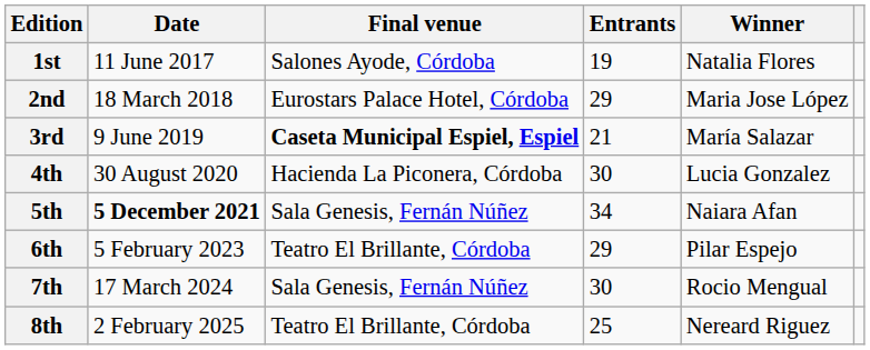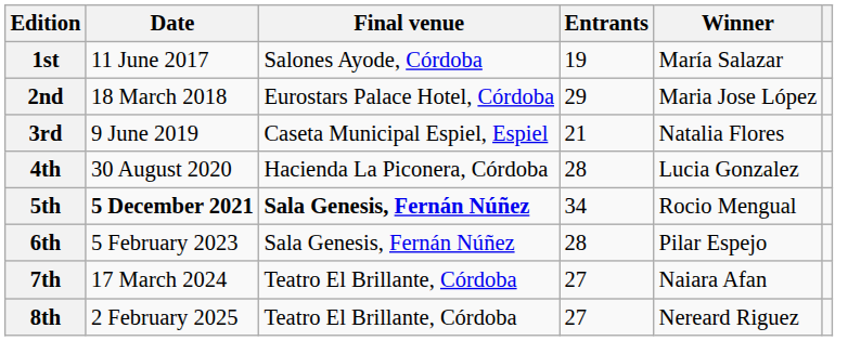1st | Winner: Natalia Flores -> María Salazar
3rd | Final venue: bold -> normal
3rd | Winner: María Salazar -> Natalia Flores
4th | Entrants: 30 -> 28
5th | Final venue: normal -> bold
5th | Winner: Naiara Afan -> Rocio Mengual
6th | Final venue: Teatro El Brillante, Córdoba -> Sala Genesis, Fernán Núñez
6th | Entrants: 29 -> 28
7th | Final venue: Sala Genesis, Fernán Núñez -> Teatro El Brillante, Córdoba
7th | Entrants: 30 -> 27
7th | Winner: Rocio Mengual -> Naiara Afan
8th | Entrants: 25 -> 27
